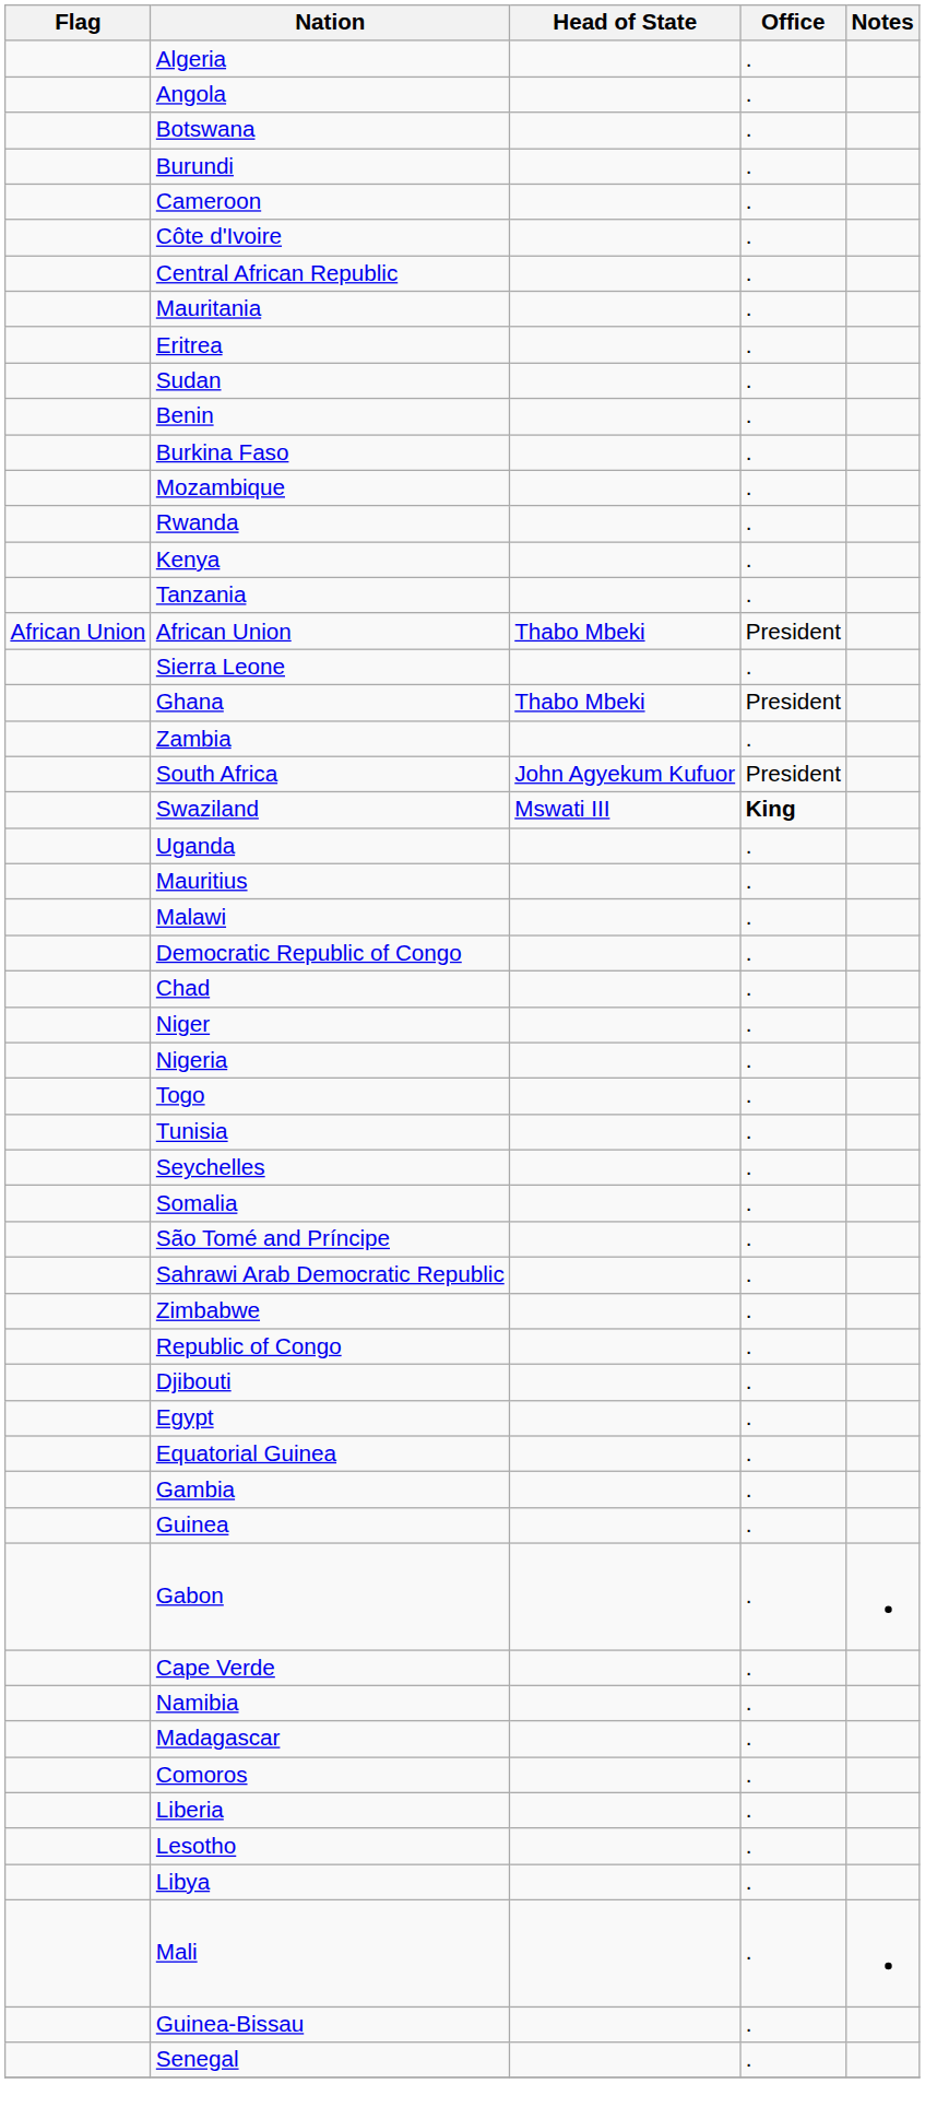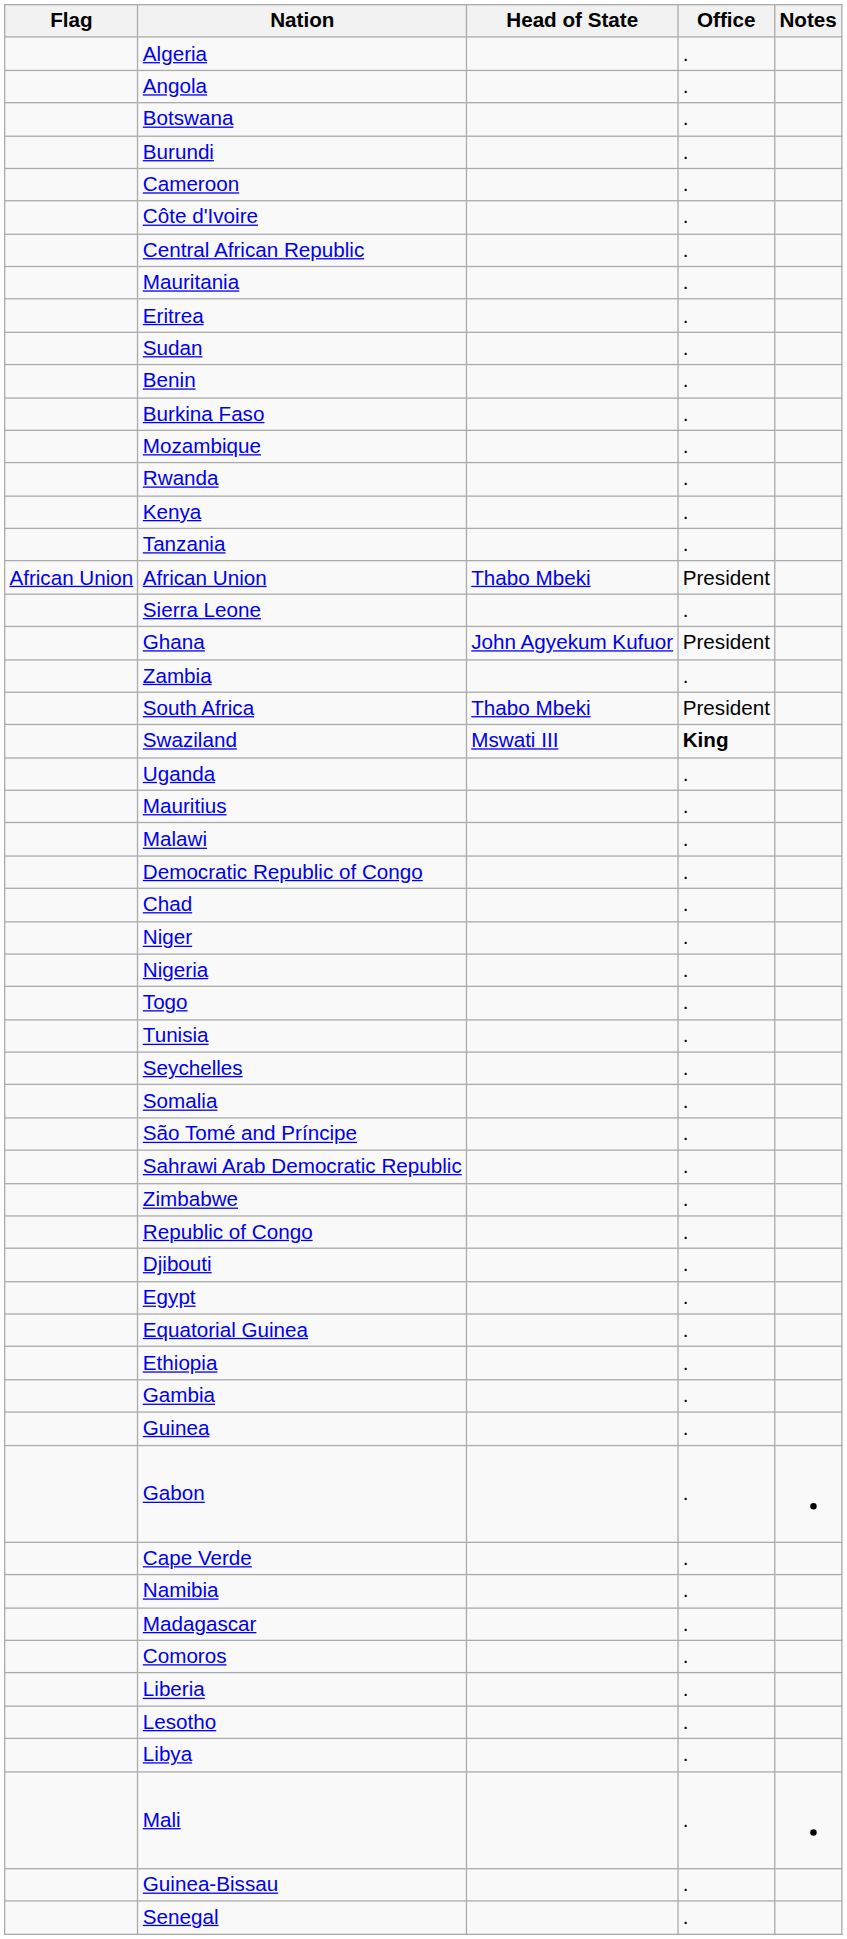Ghana | Head of State: Thabo Mbeki -> John Agyekum Kufuor
South Africa | Head of State: John Agyekum Kufuor -> Thabo Mbeki
+ row: Ethiopia | .
